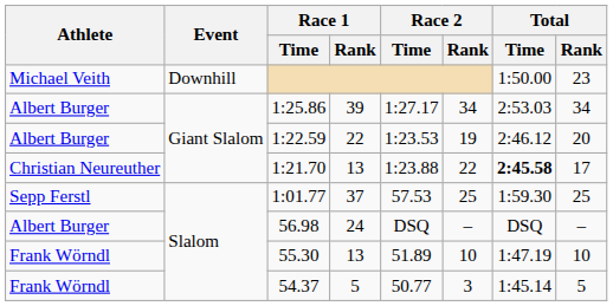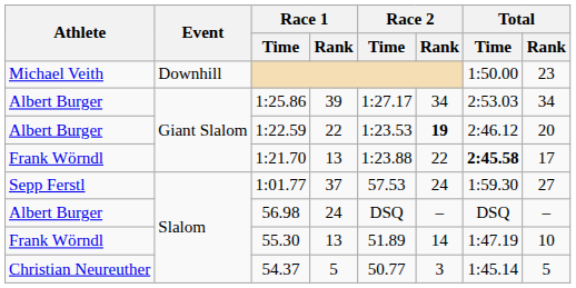1:22.59 | Race 2 / Rank: normal -> bold
1:21.70 | Athlete: Christian Neureuther -> Frank Wörndl
1:01.77 | Race 2 / Rank: 25 -> 24
1:01.77 | Total / Rank: 25 -> 27
55.30 | Race 2 / Rank: 10 -> 14
54.37 | Athlete: Frank Wörndl -> Christian Neureuther
